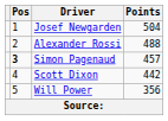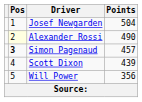Alexander Rossi | Pos: no background -> lightyellow background
Alexander Rossi | Points: 488 -> 490
Scott Dixon | Points: 442 -> 439
